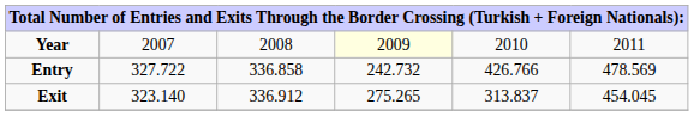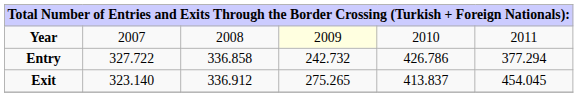Entry | column 5: 426.766 -> 426.786
Entry | column 6: 478.569 -> 377.294
Exit | column 5: 313.837 -> 413.837
